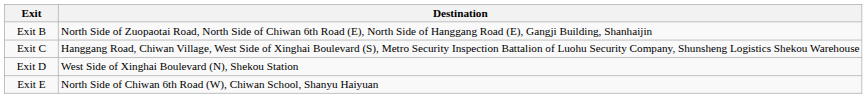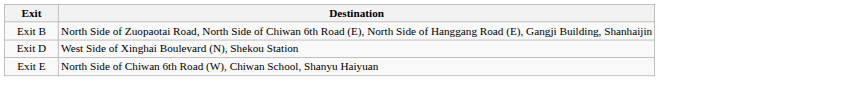- row: Exit C | Hanggang Road, Chiwan Village, West Side of Xinghai Boulevard (S), Metro Security Inspection Battalion of Luohu Security Company, Shunsheng Logistics Shekou Warehouse
